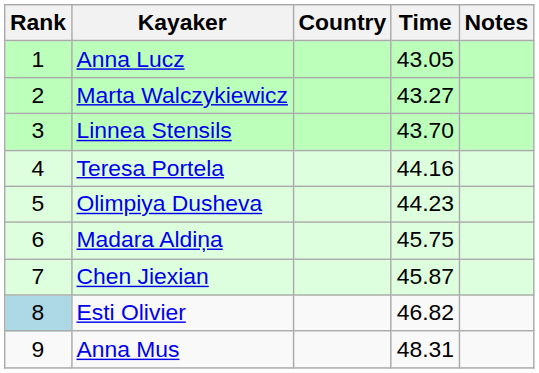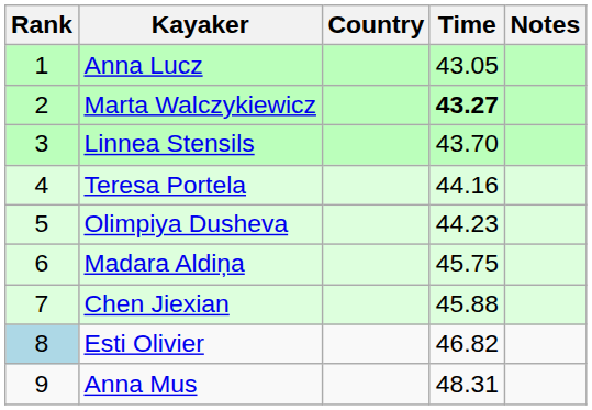Marta Walczykiewicz | Time: normal -> bold
Chen Jiexian | Time: 45.87 -> 45.88
